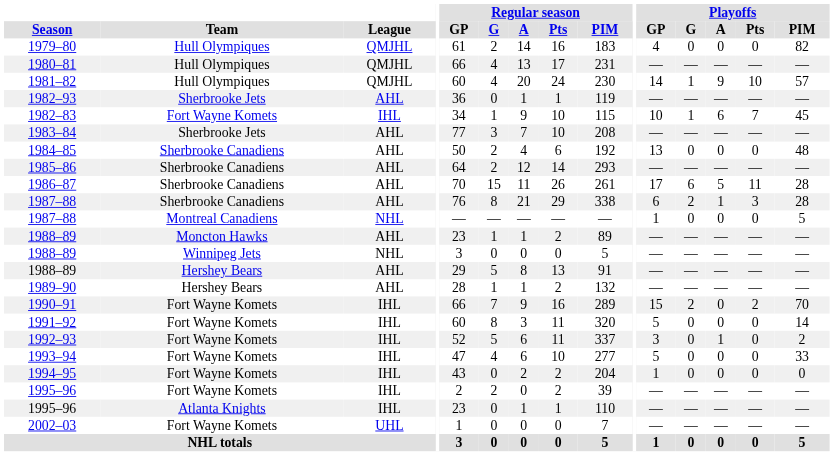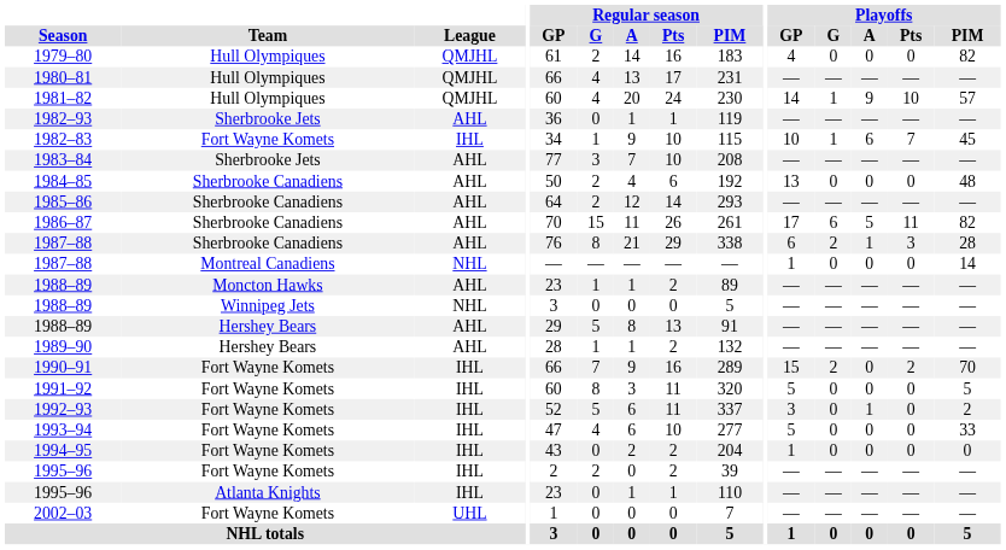1986–87 | Playoffs / PIM: 28 -> 82
1987–88 / Montreal Canadiens | Playoffs / PIM: 5 -> 14
1991–92 | Playoffs / PIM: 14 -> 5
